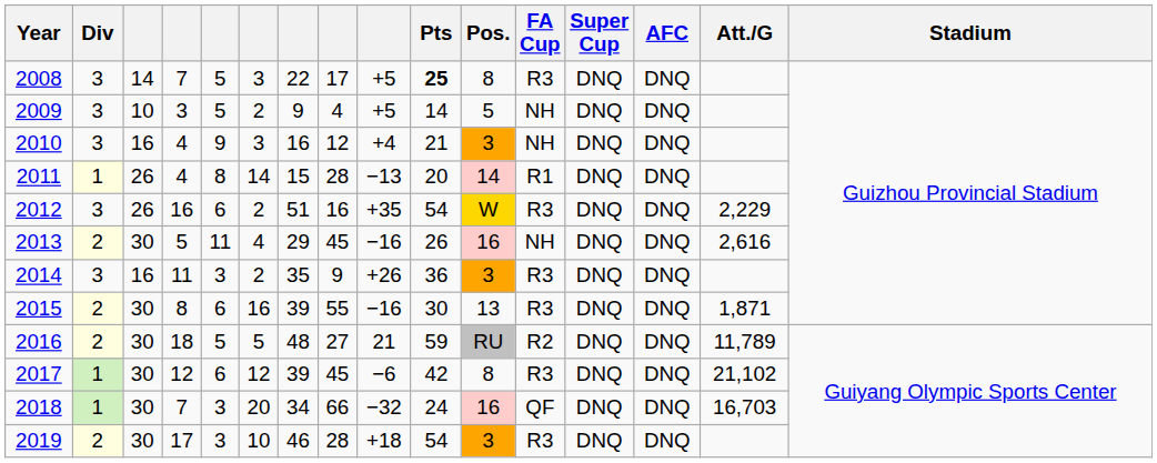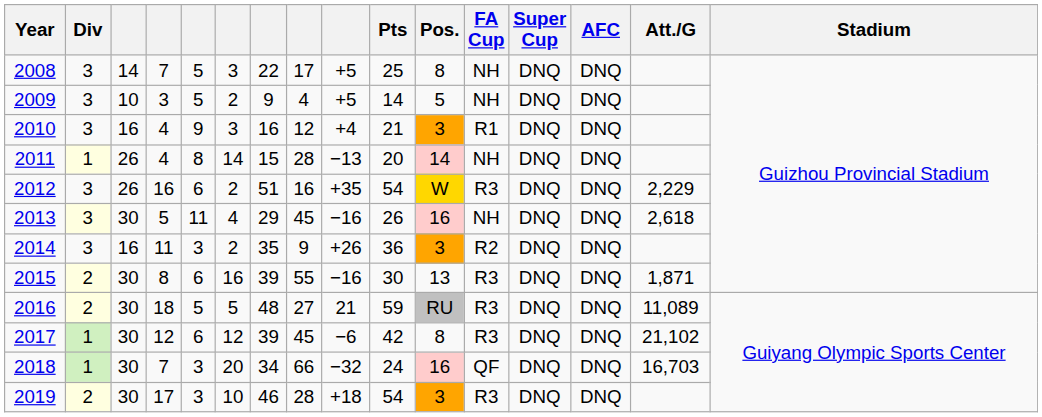2008 | Pts: bold -> normal
2008 | FA Cup: R3 -> NH
2010 | FA Cup: NH -> R1
2011 | FA Cup: R1 -> NH
2013 | Div: 2 -> 3
2013 | Att./G: 2,616 -> 2,618
2014 | FA Cup: R3 -> R2
2016 | FA Cup: R2 -> R3
2016 | Att./G: 11,789 -> 11,089
